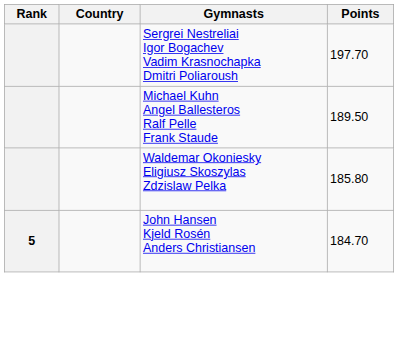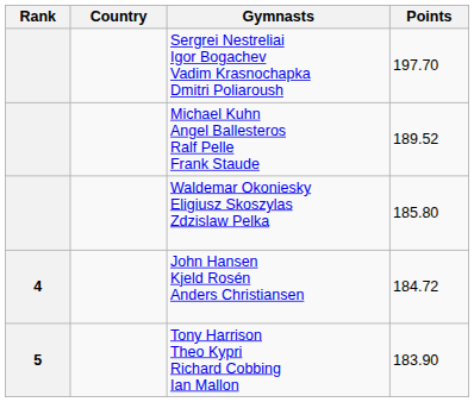Michael Kuhn Angel Ballesteros Ralf Pelle Frank Staude | Points: 189.50 -> 189.52
John Hansen Kjeld Rosén Anders Christiansen | Rank: 5 -> 4
John Hansen Kjeld Rosén Anders Christiansen | Points: 184.70 -> 184.72
+ row: 5 | Tony Harrison Theo Kypri Richard Cobbing Ian Mallon | 183.90
